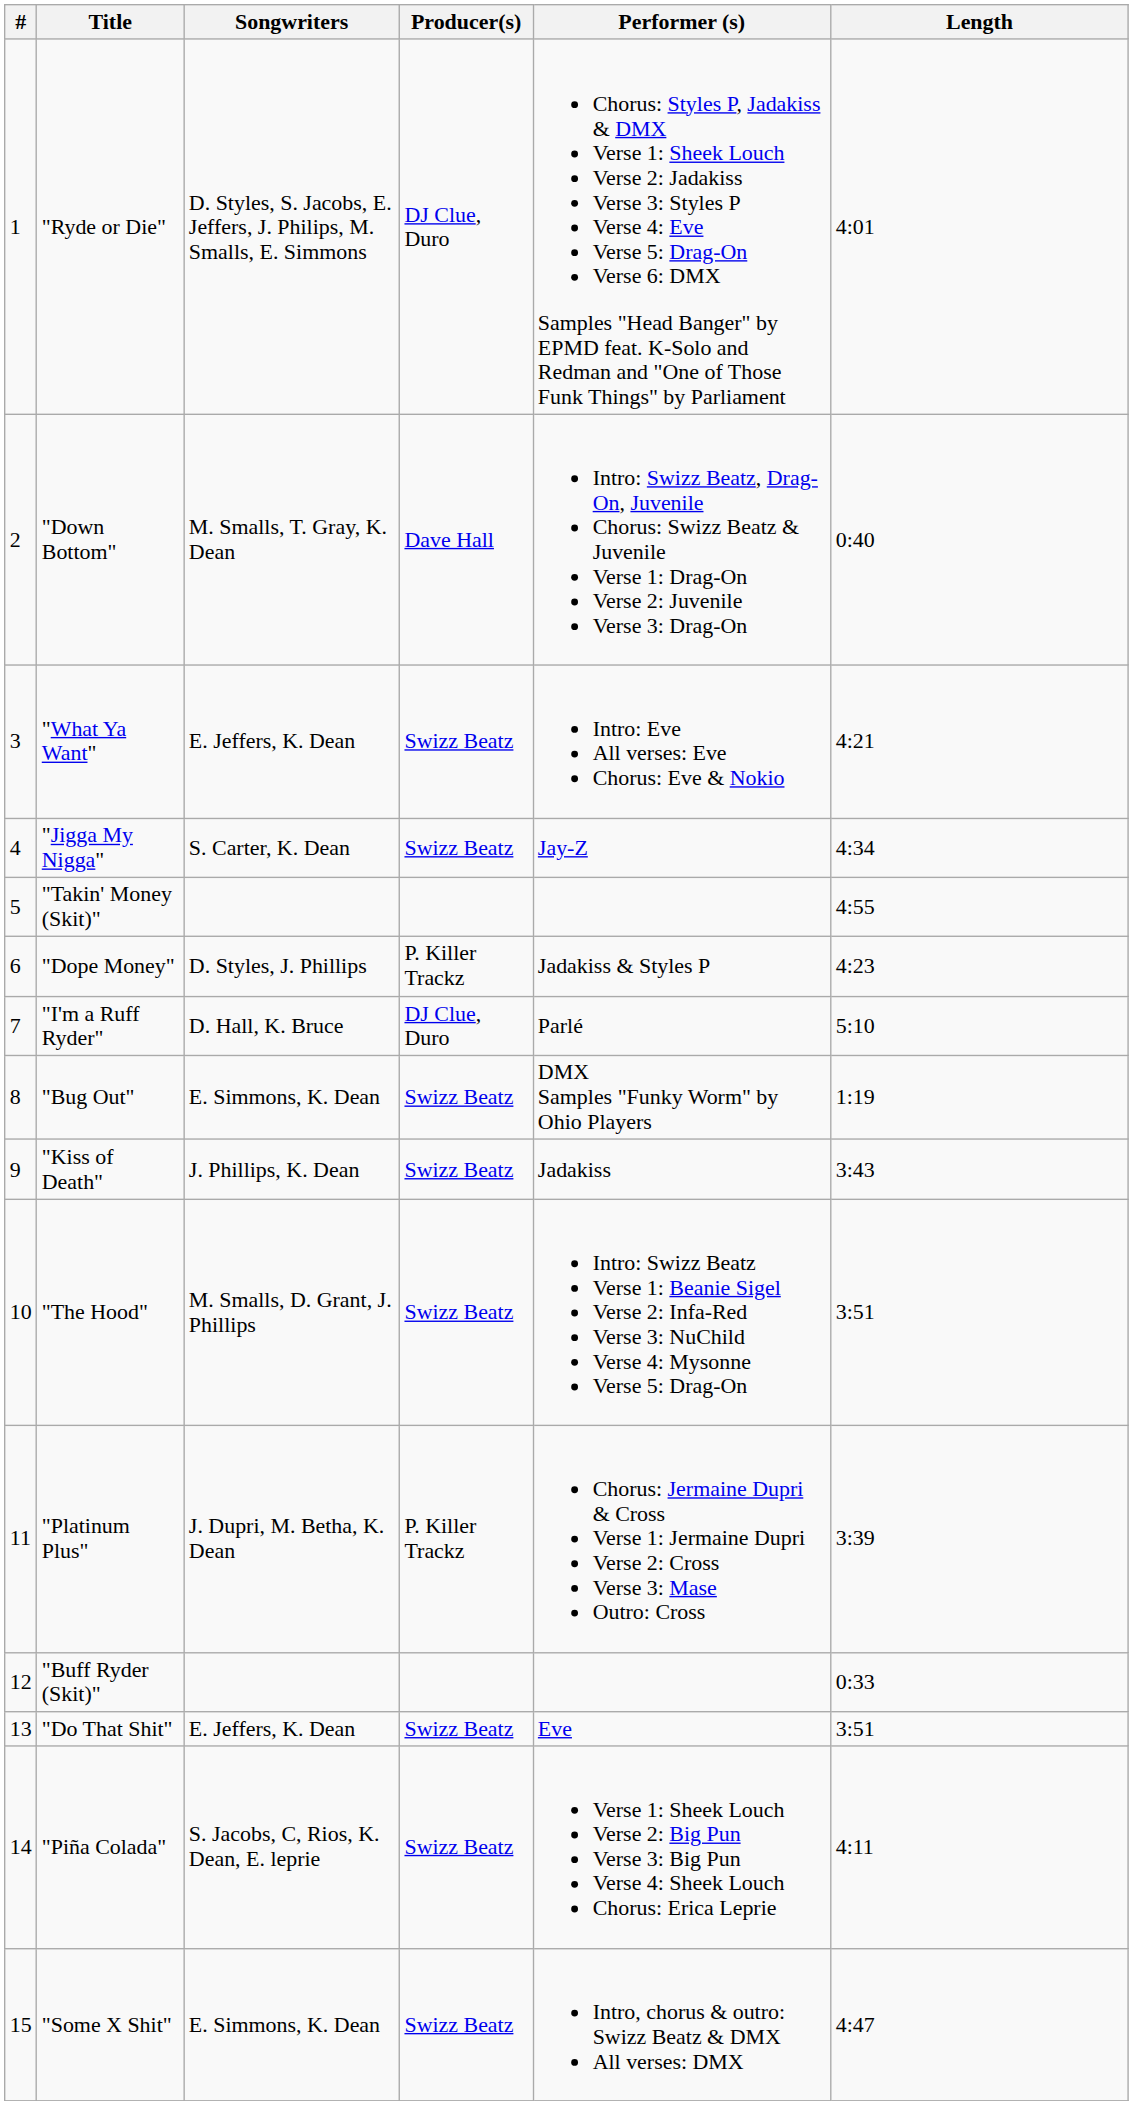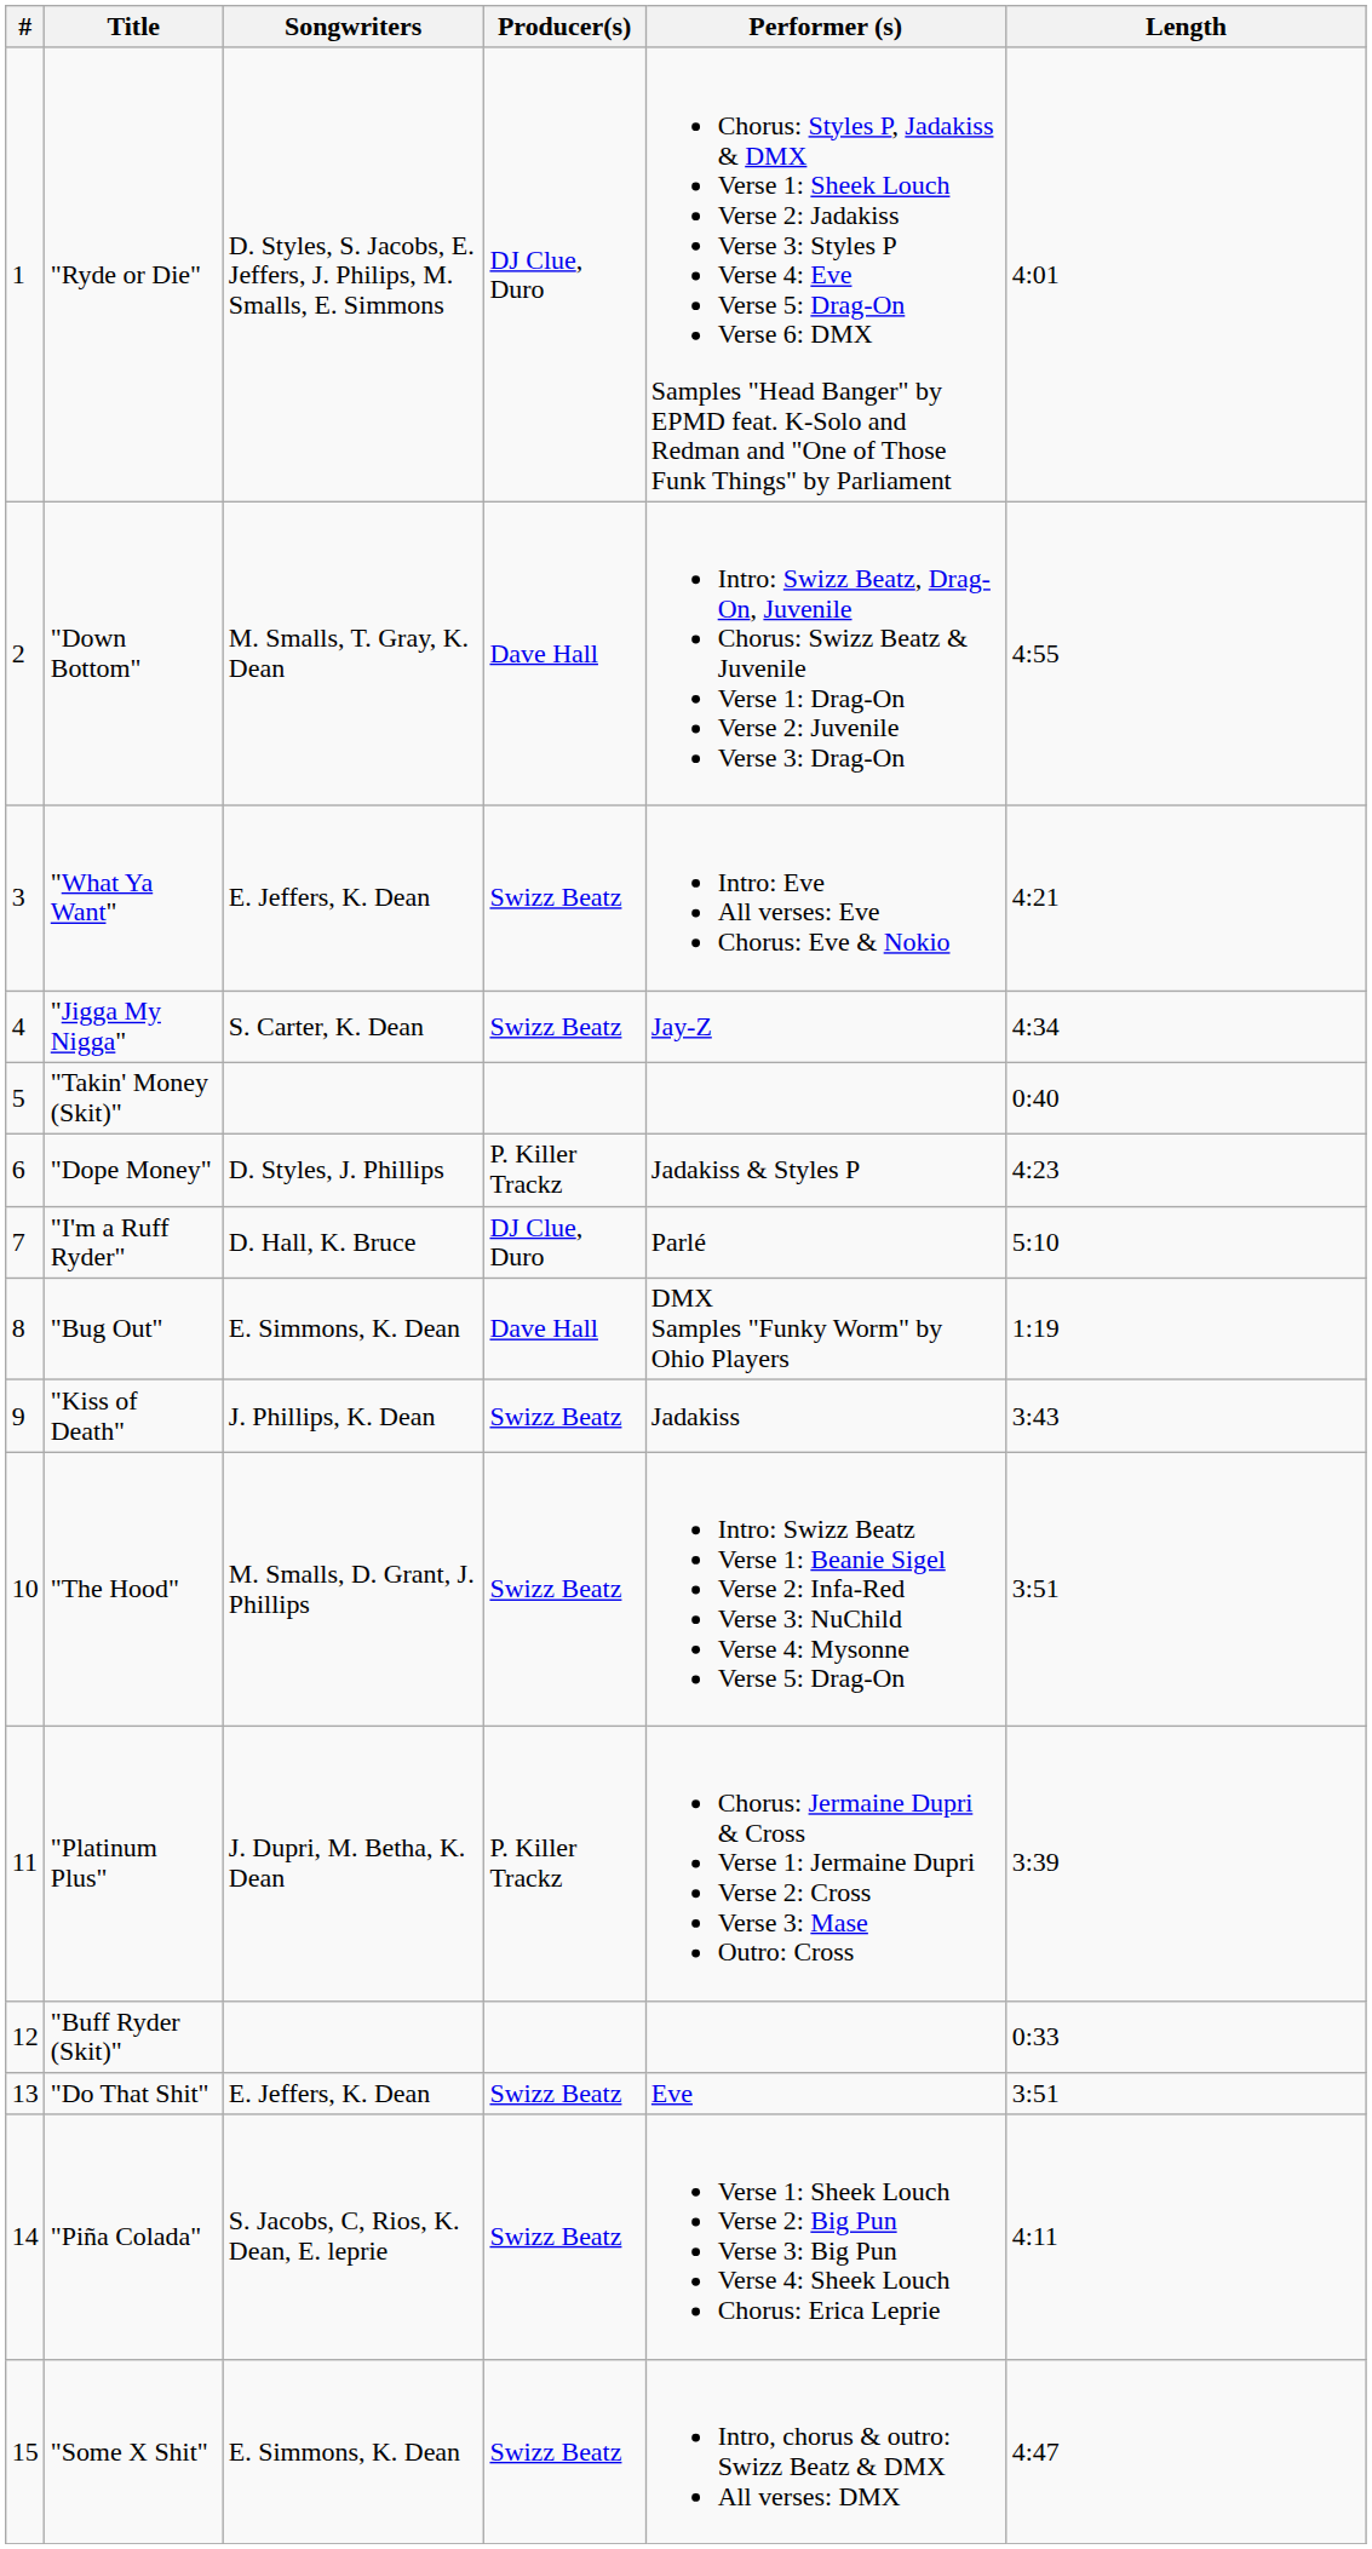"Down Bottom" | Length: 0:40 -> 4:55
"Takin' Money (Skit)" | Length: 4:55 -> 0:40
"Bug Out" | Producer(s): Swizz Beatz -> Dave Hall
